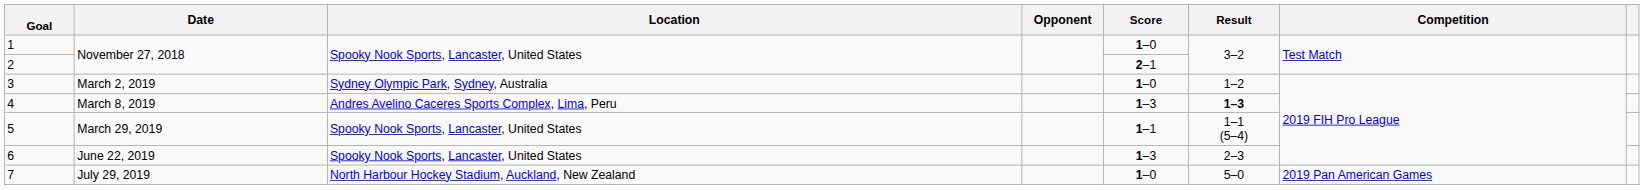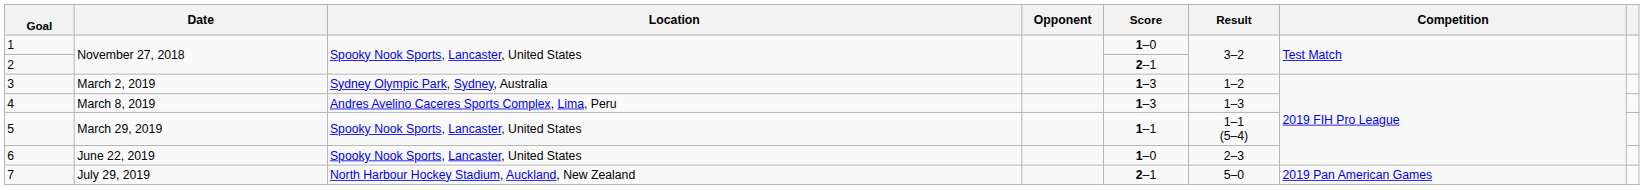3 | Score: 1–0 -> 1–3
4 | Result: bold -> normal
6 | Score: 1–3 -> 1–0
7 | Score: 1–0 -> 2–1
